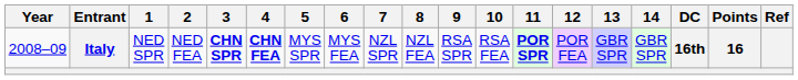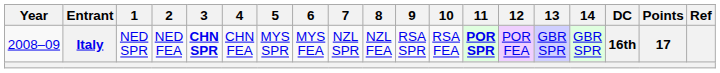Italy | 4: bold -> normal
Italy | Points: 16 -> 17
